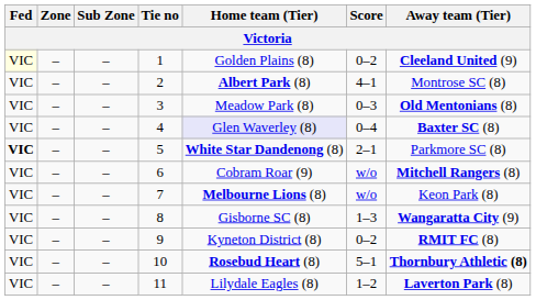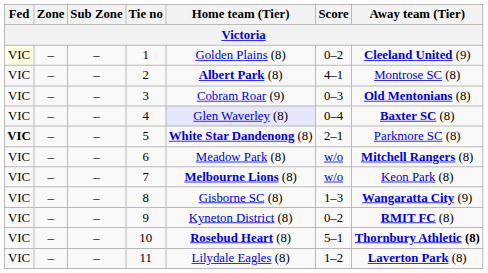3 | Home team (Tier): Meadow Park (8) -> Cobram Roar (9)
6 | Home team (Tier): Cobram Roar (9) -> Meadow Park (8)
